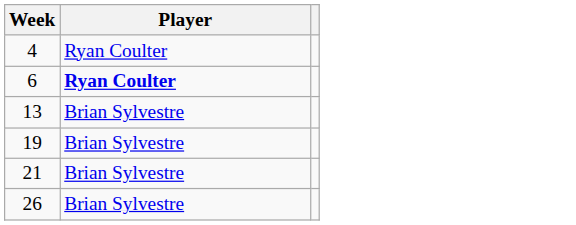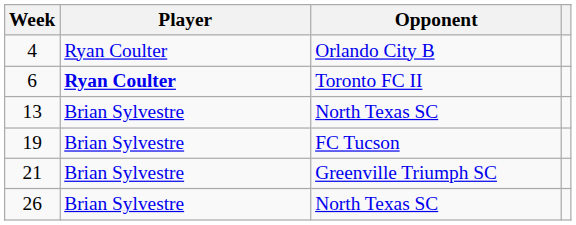+ column: Opponent | Orlando City B | Toronto FC II | North Texas SC | FC Tucson | Greenville Triumph SC | North Texas SC
